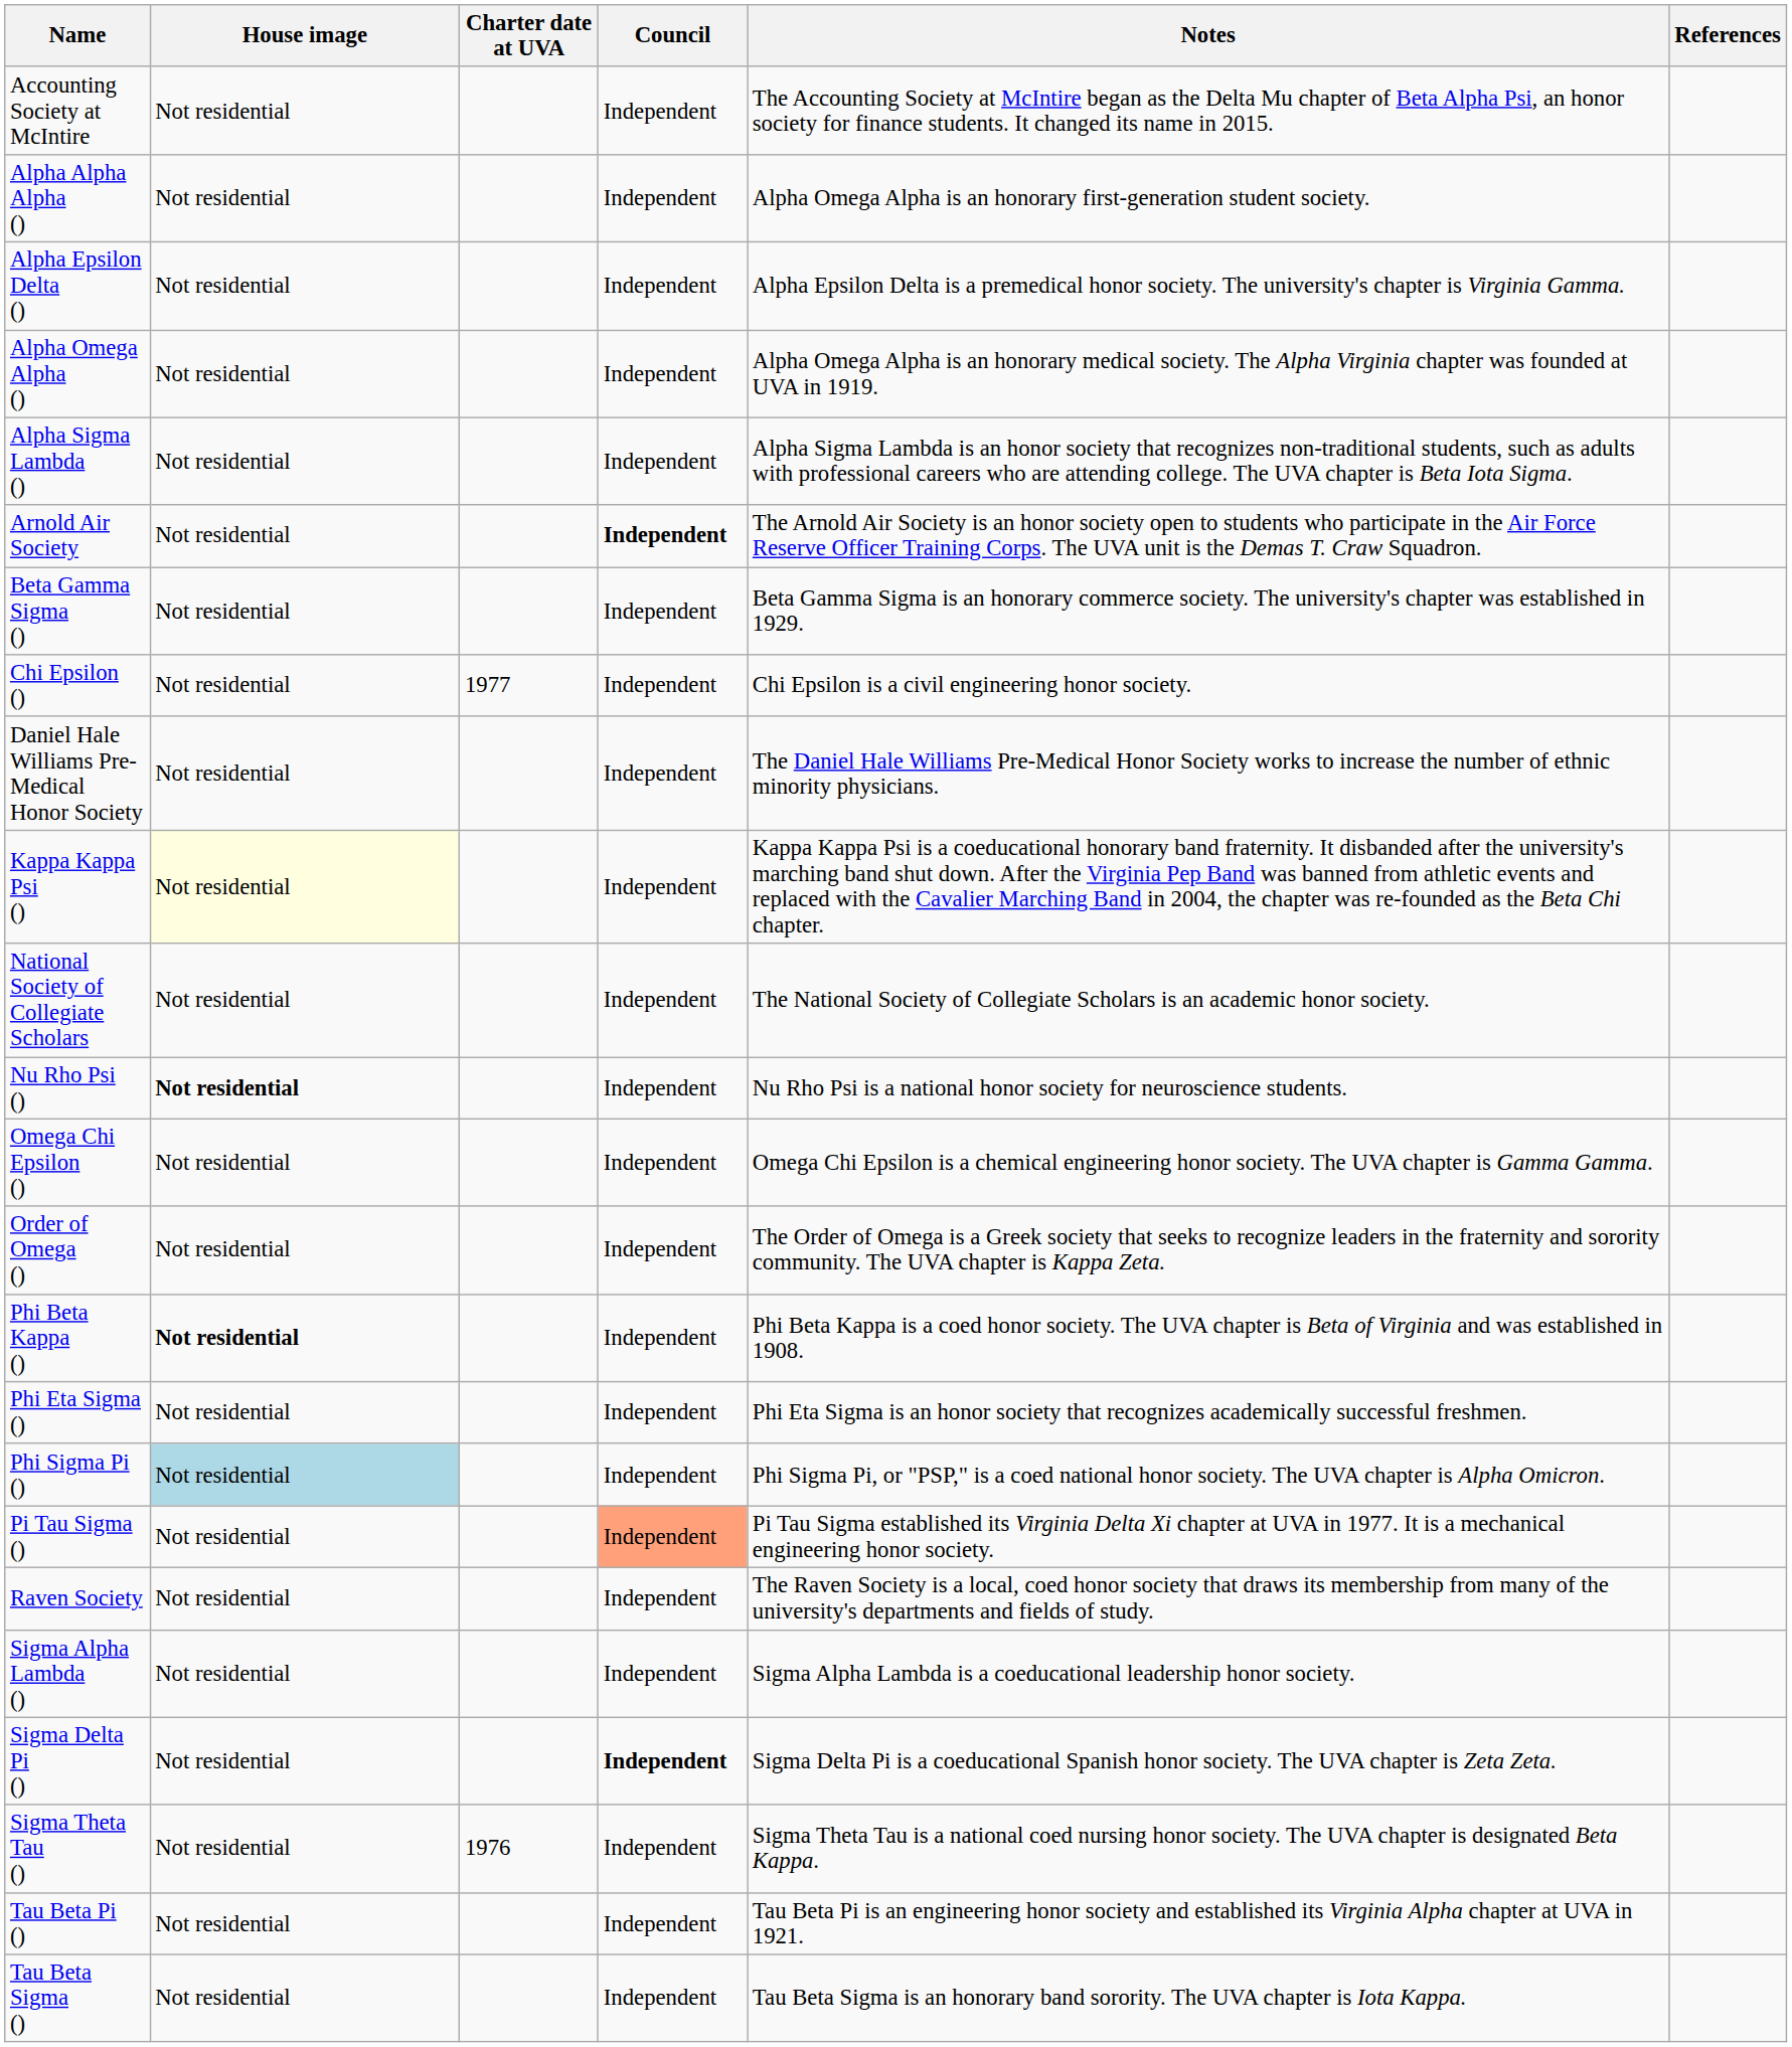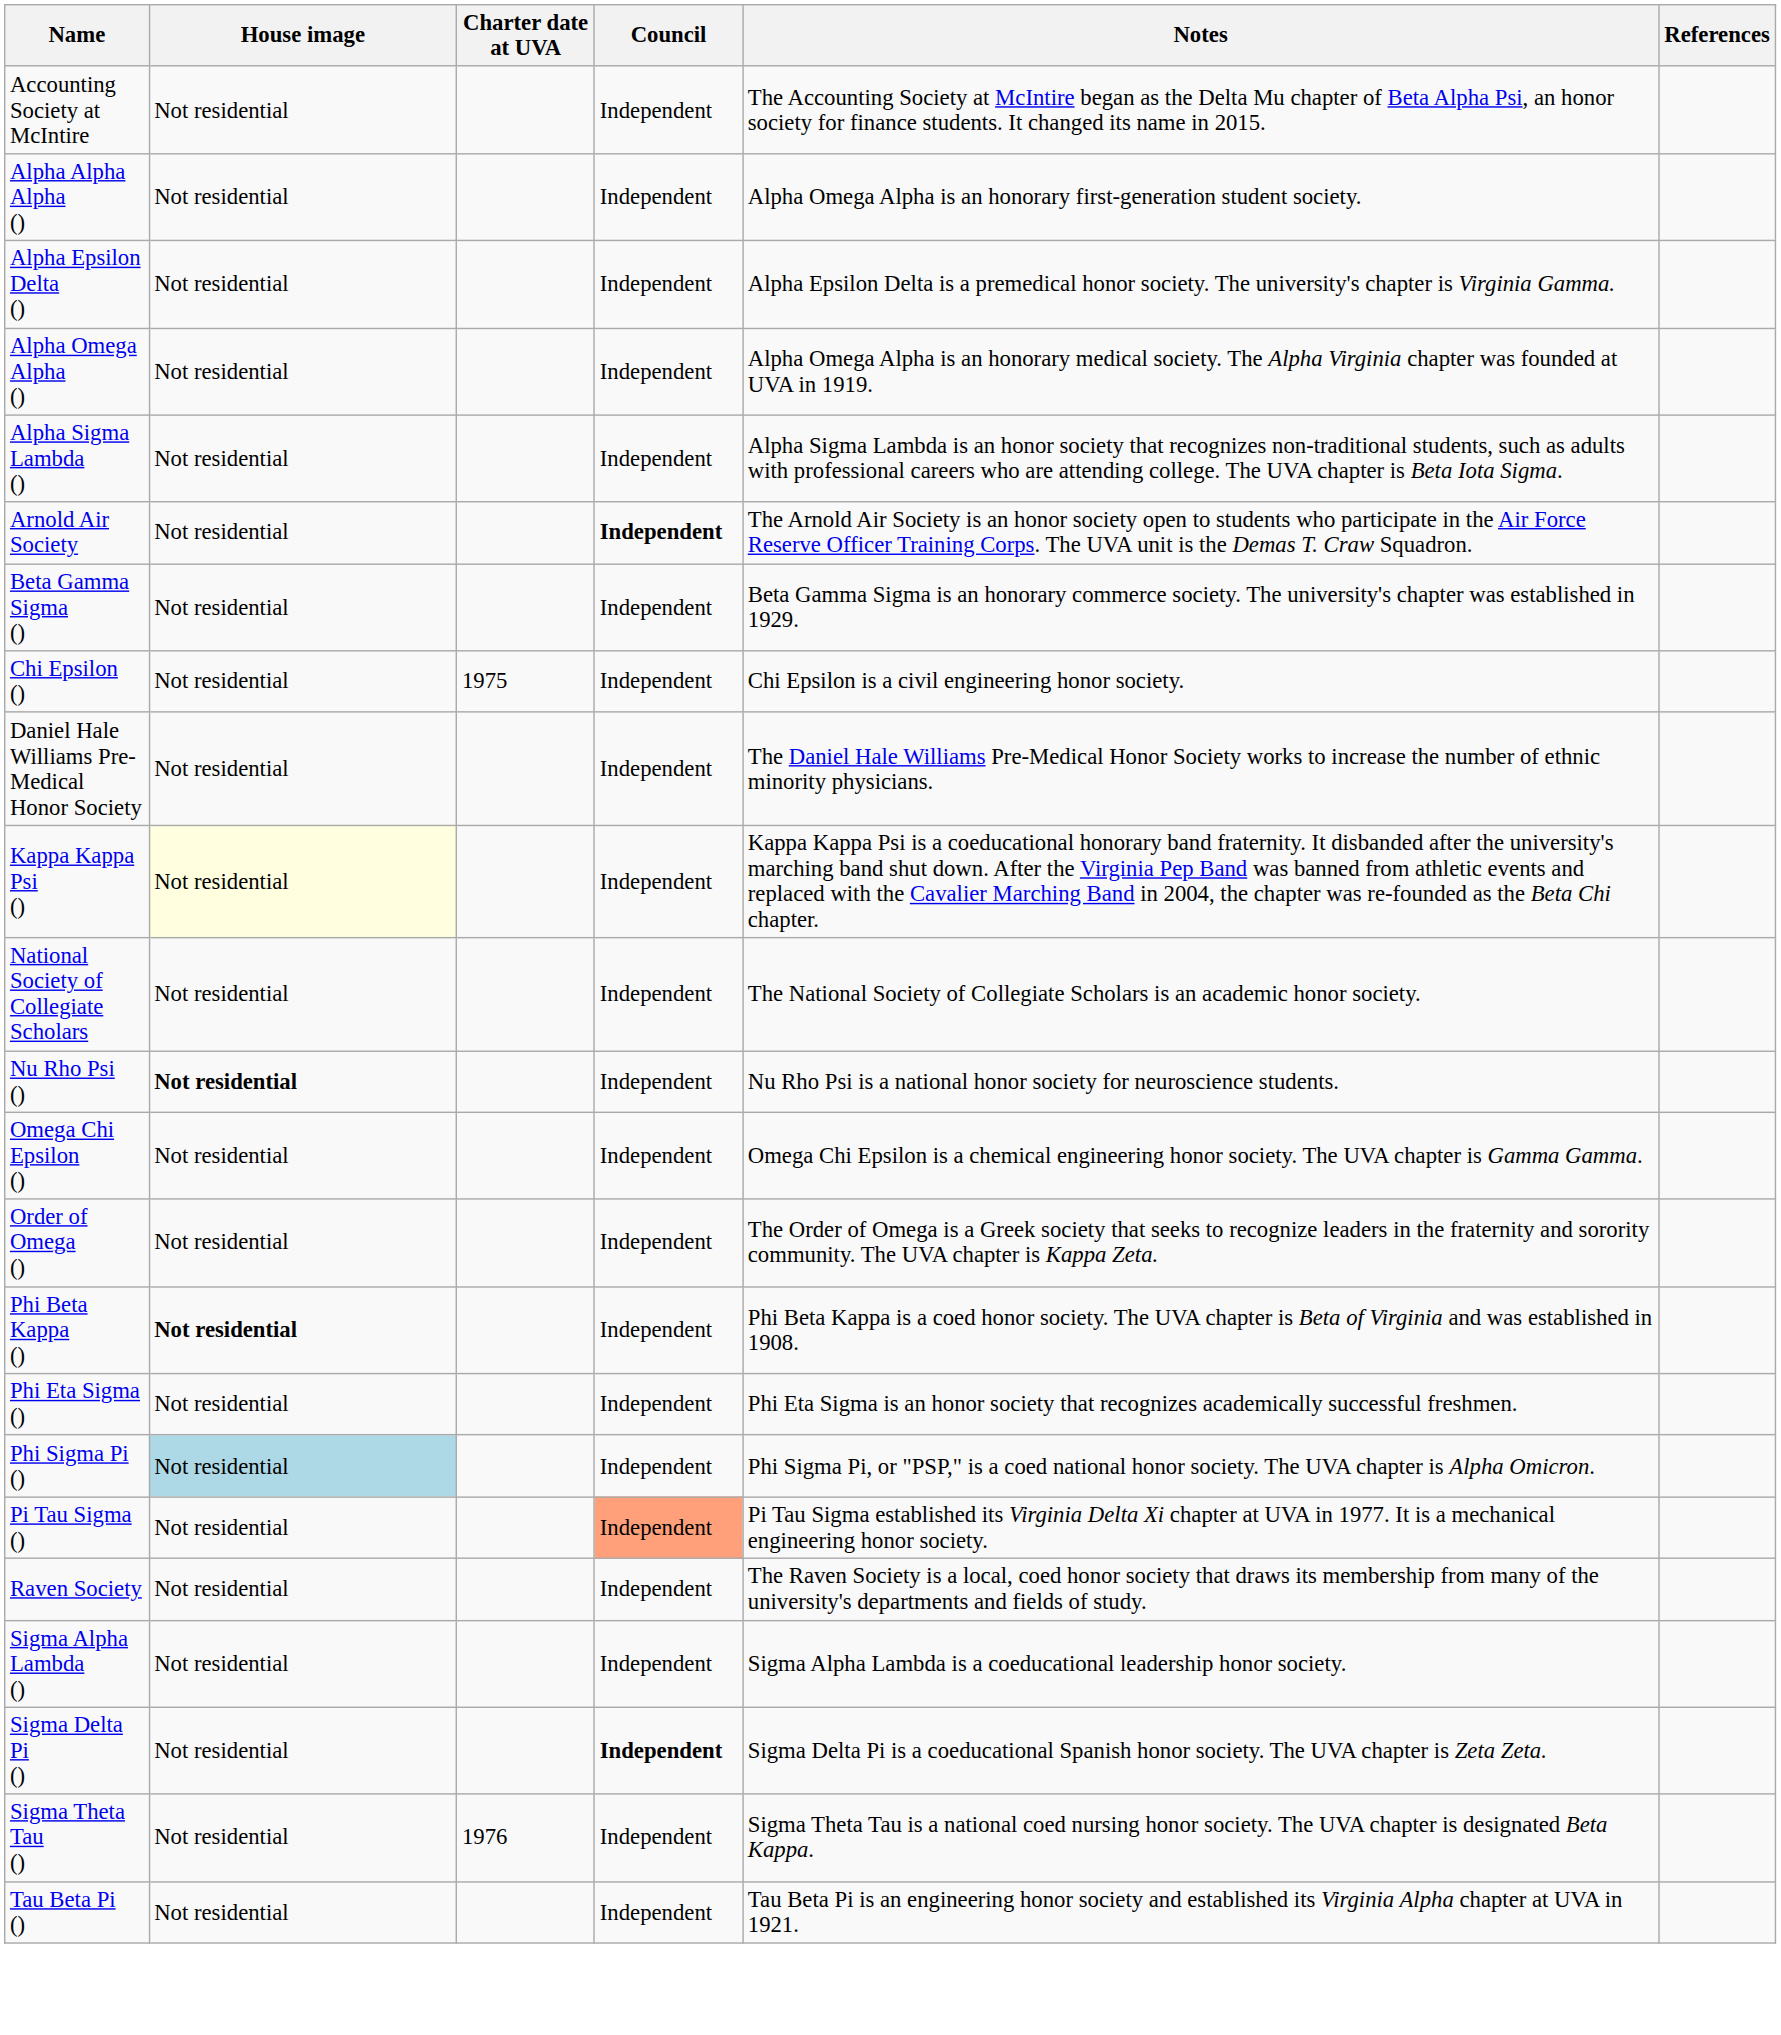Chi Epsilon () | Charter date at UVA: 1977 -> 1975
- row: Tau Beta Sigma () | Not residential | Independent | Tau Beta Sigma is an honorary band sorority. The UVA chapter is Iota Kappa.
